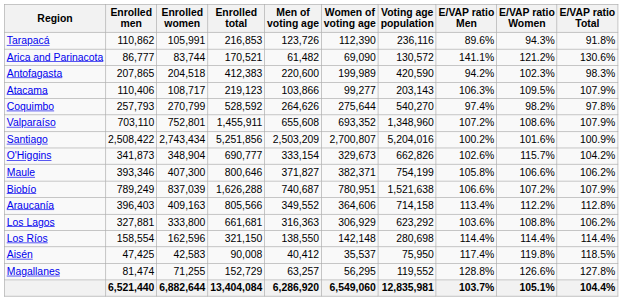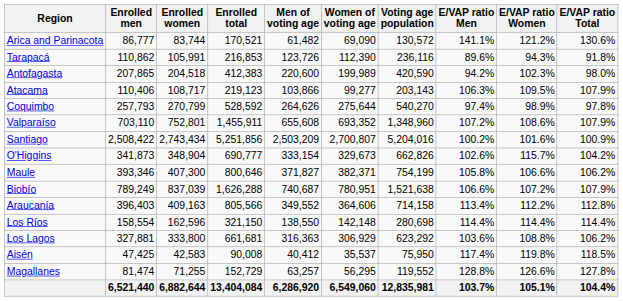rows swapped: Arica and Parinacota <-> Tarapacá
Antofagasta | E/VAP ratio Total: 98.3% -> 98.0%
Coquimbo | E/VAP ratio Women: 98.2% -> 98.9%
rows swapped: Los Ríos <-> Los Lagos
